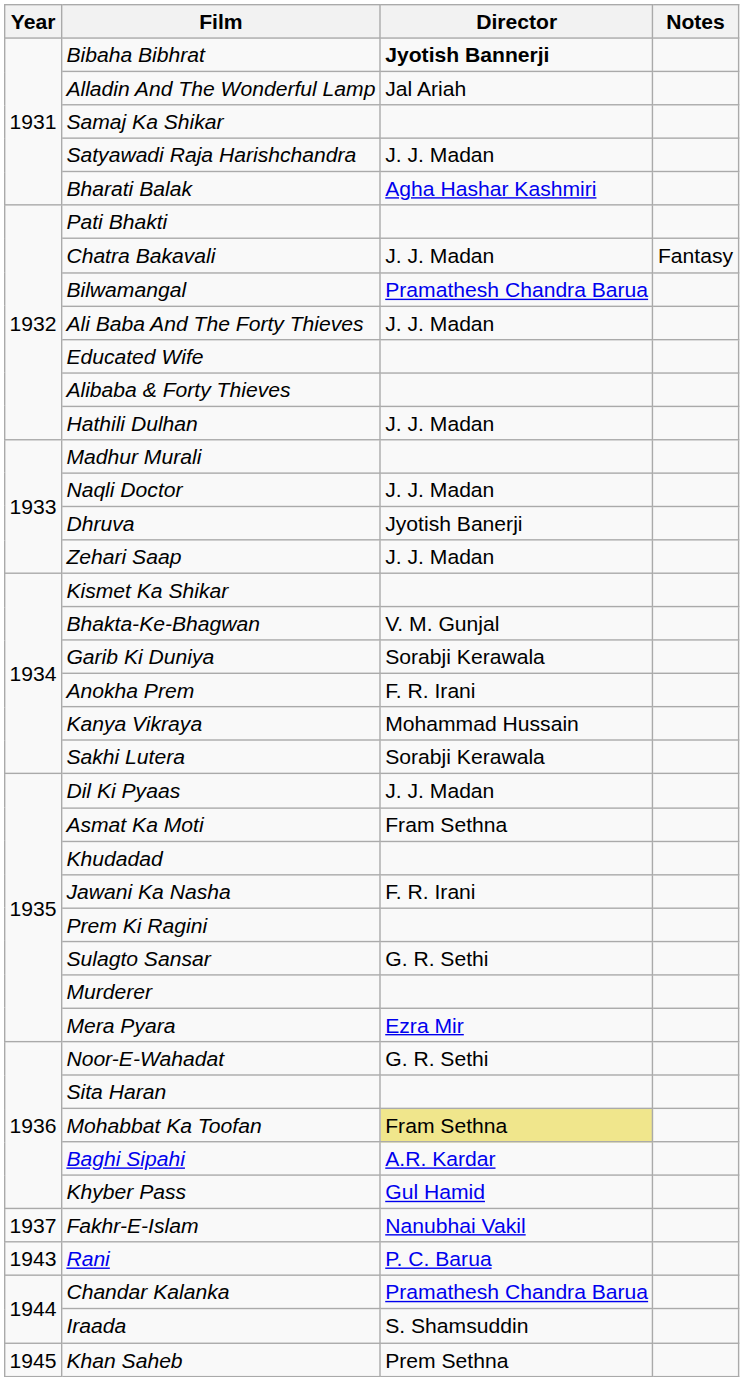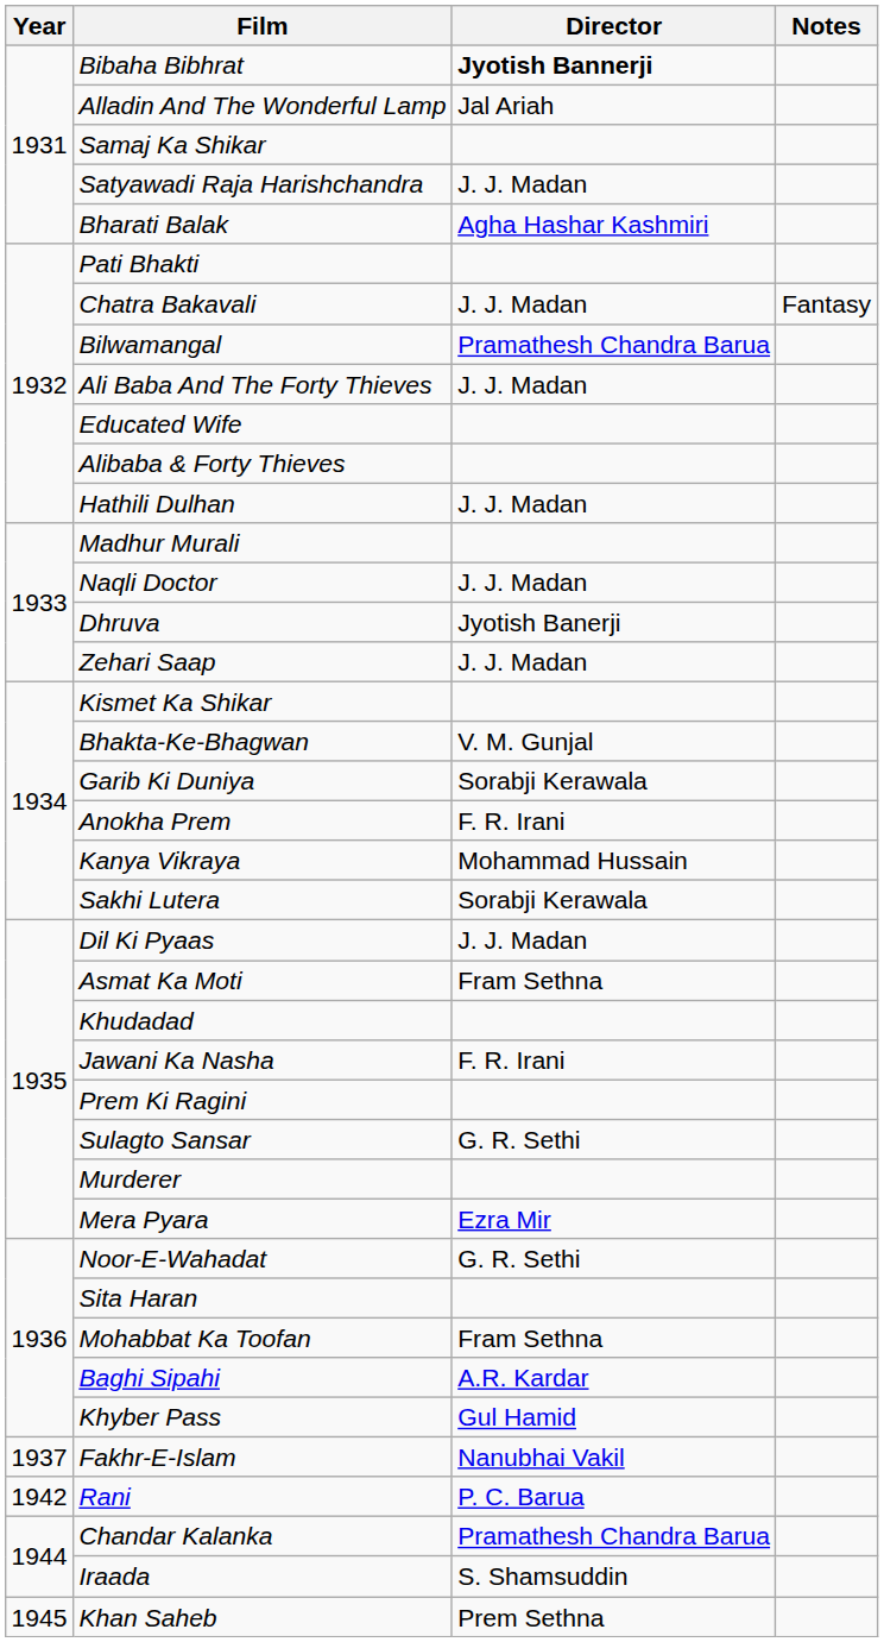Mohabbat Ka Toofan | Director: khaki background -> no background
Rani | Year: 1943 -> 1942
